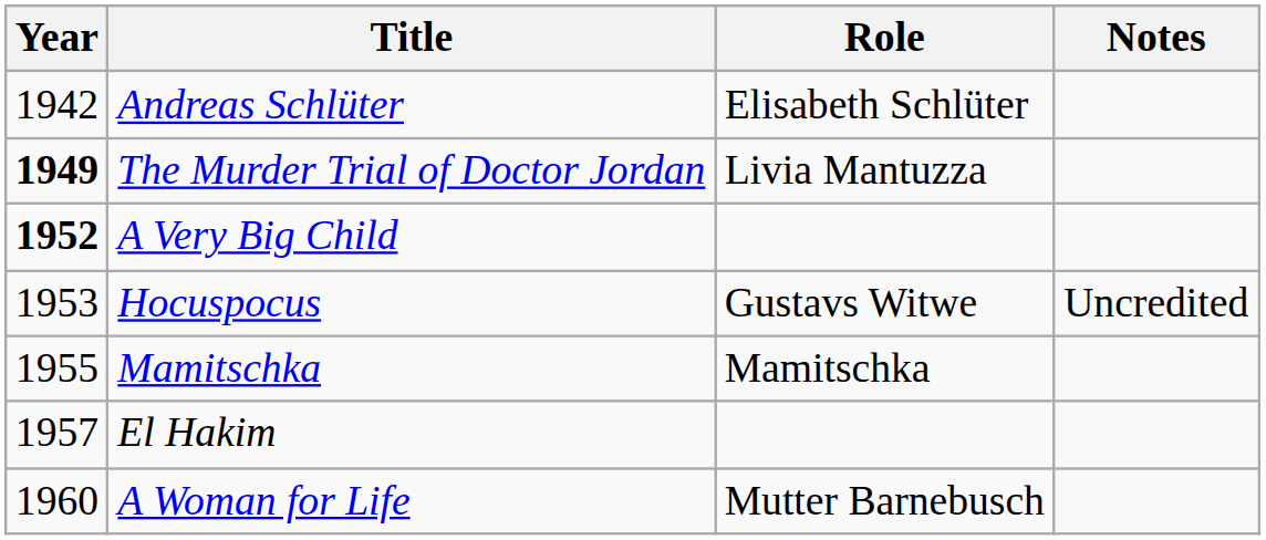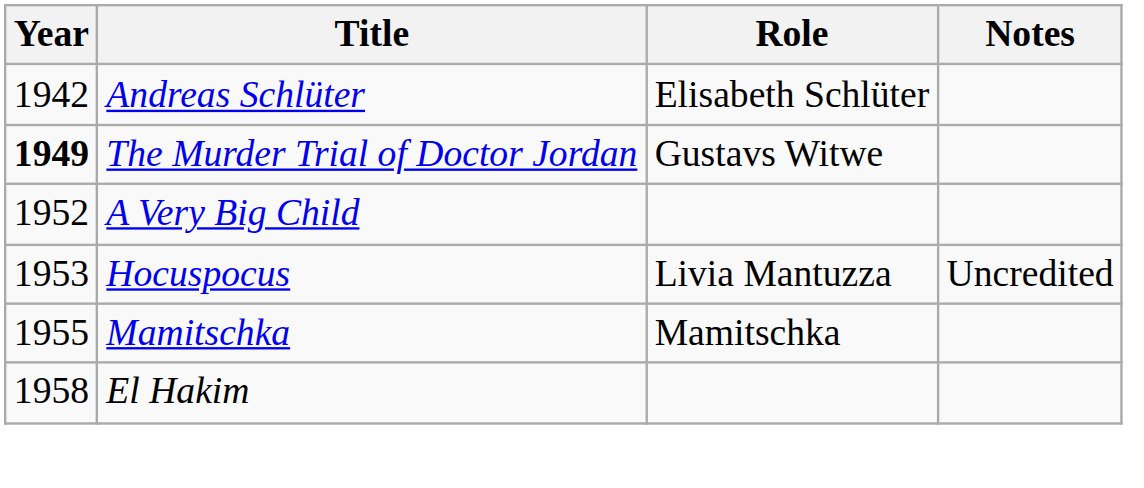The Murder Trial of Doctor Jordan | Role: Livia Mantuzza -> Gustavs Witwe
A Very Big Child | Year: bold -> normal
Hocuspocus | Role: Gustavs Witwe -> Livia Mantuzza
El Hakim | Year: 1957 -> 1958
- row: 1960 | A Woman for Life | Mutter Barnebusch
